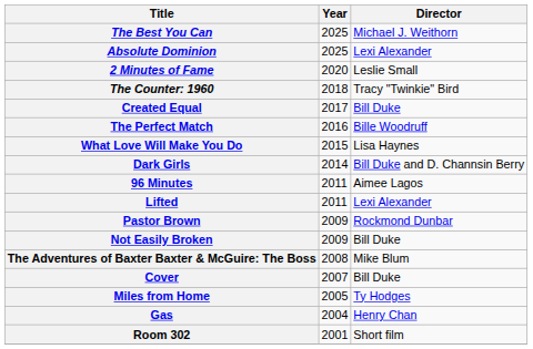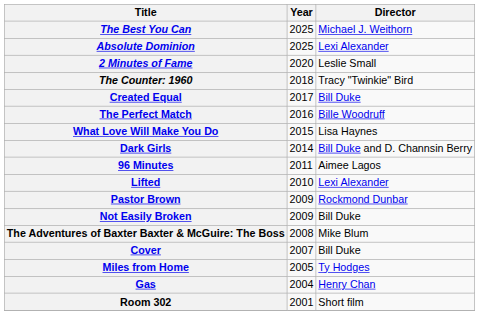Lifted | Year: 2011 -> 2010
